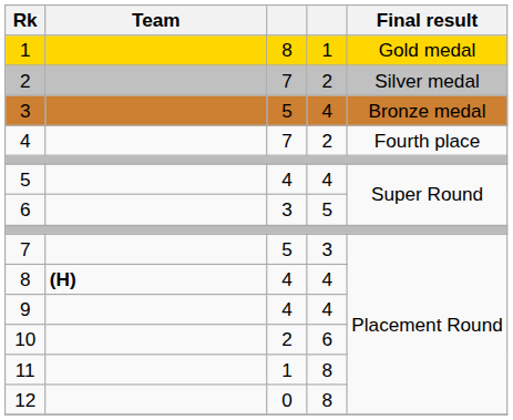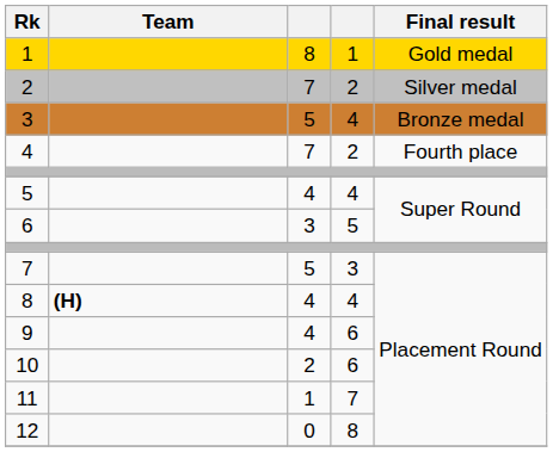9 | column 4: 4 -> 6
11 | column 4: 8 -> 7
